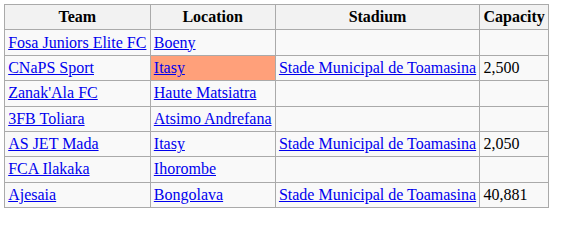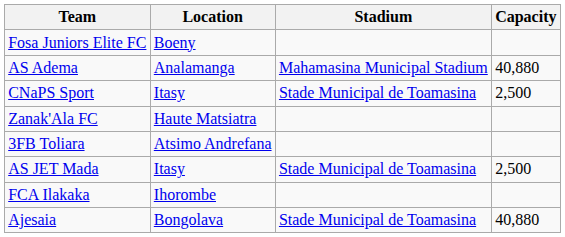+ row: AS Adema | Analamanga | Mahamasina Municipal Stadium | 40,880
CNaPS Sport | Location: lightsalmon background -> no background
AS JET Mada | Capacity: 2,050 -> 2,500
Ajesaia | Capacity: 40,881 -> 40,880
